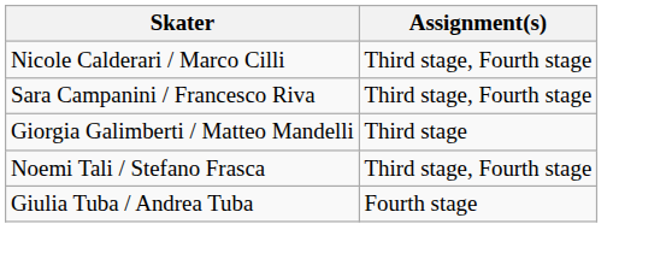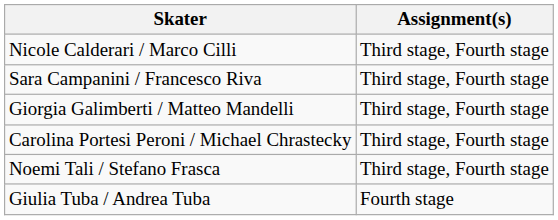Giorgia Galimberti / Matteo Mandelli | Assignment(s): Third stage -> Third stage, Fourth stage
+ row: Carolina Portesi Peroni / Michael Chrastecky | Third stage, Fourth stage
